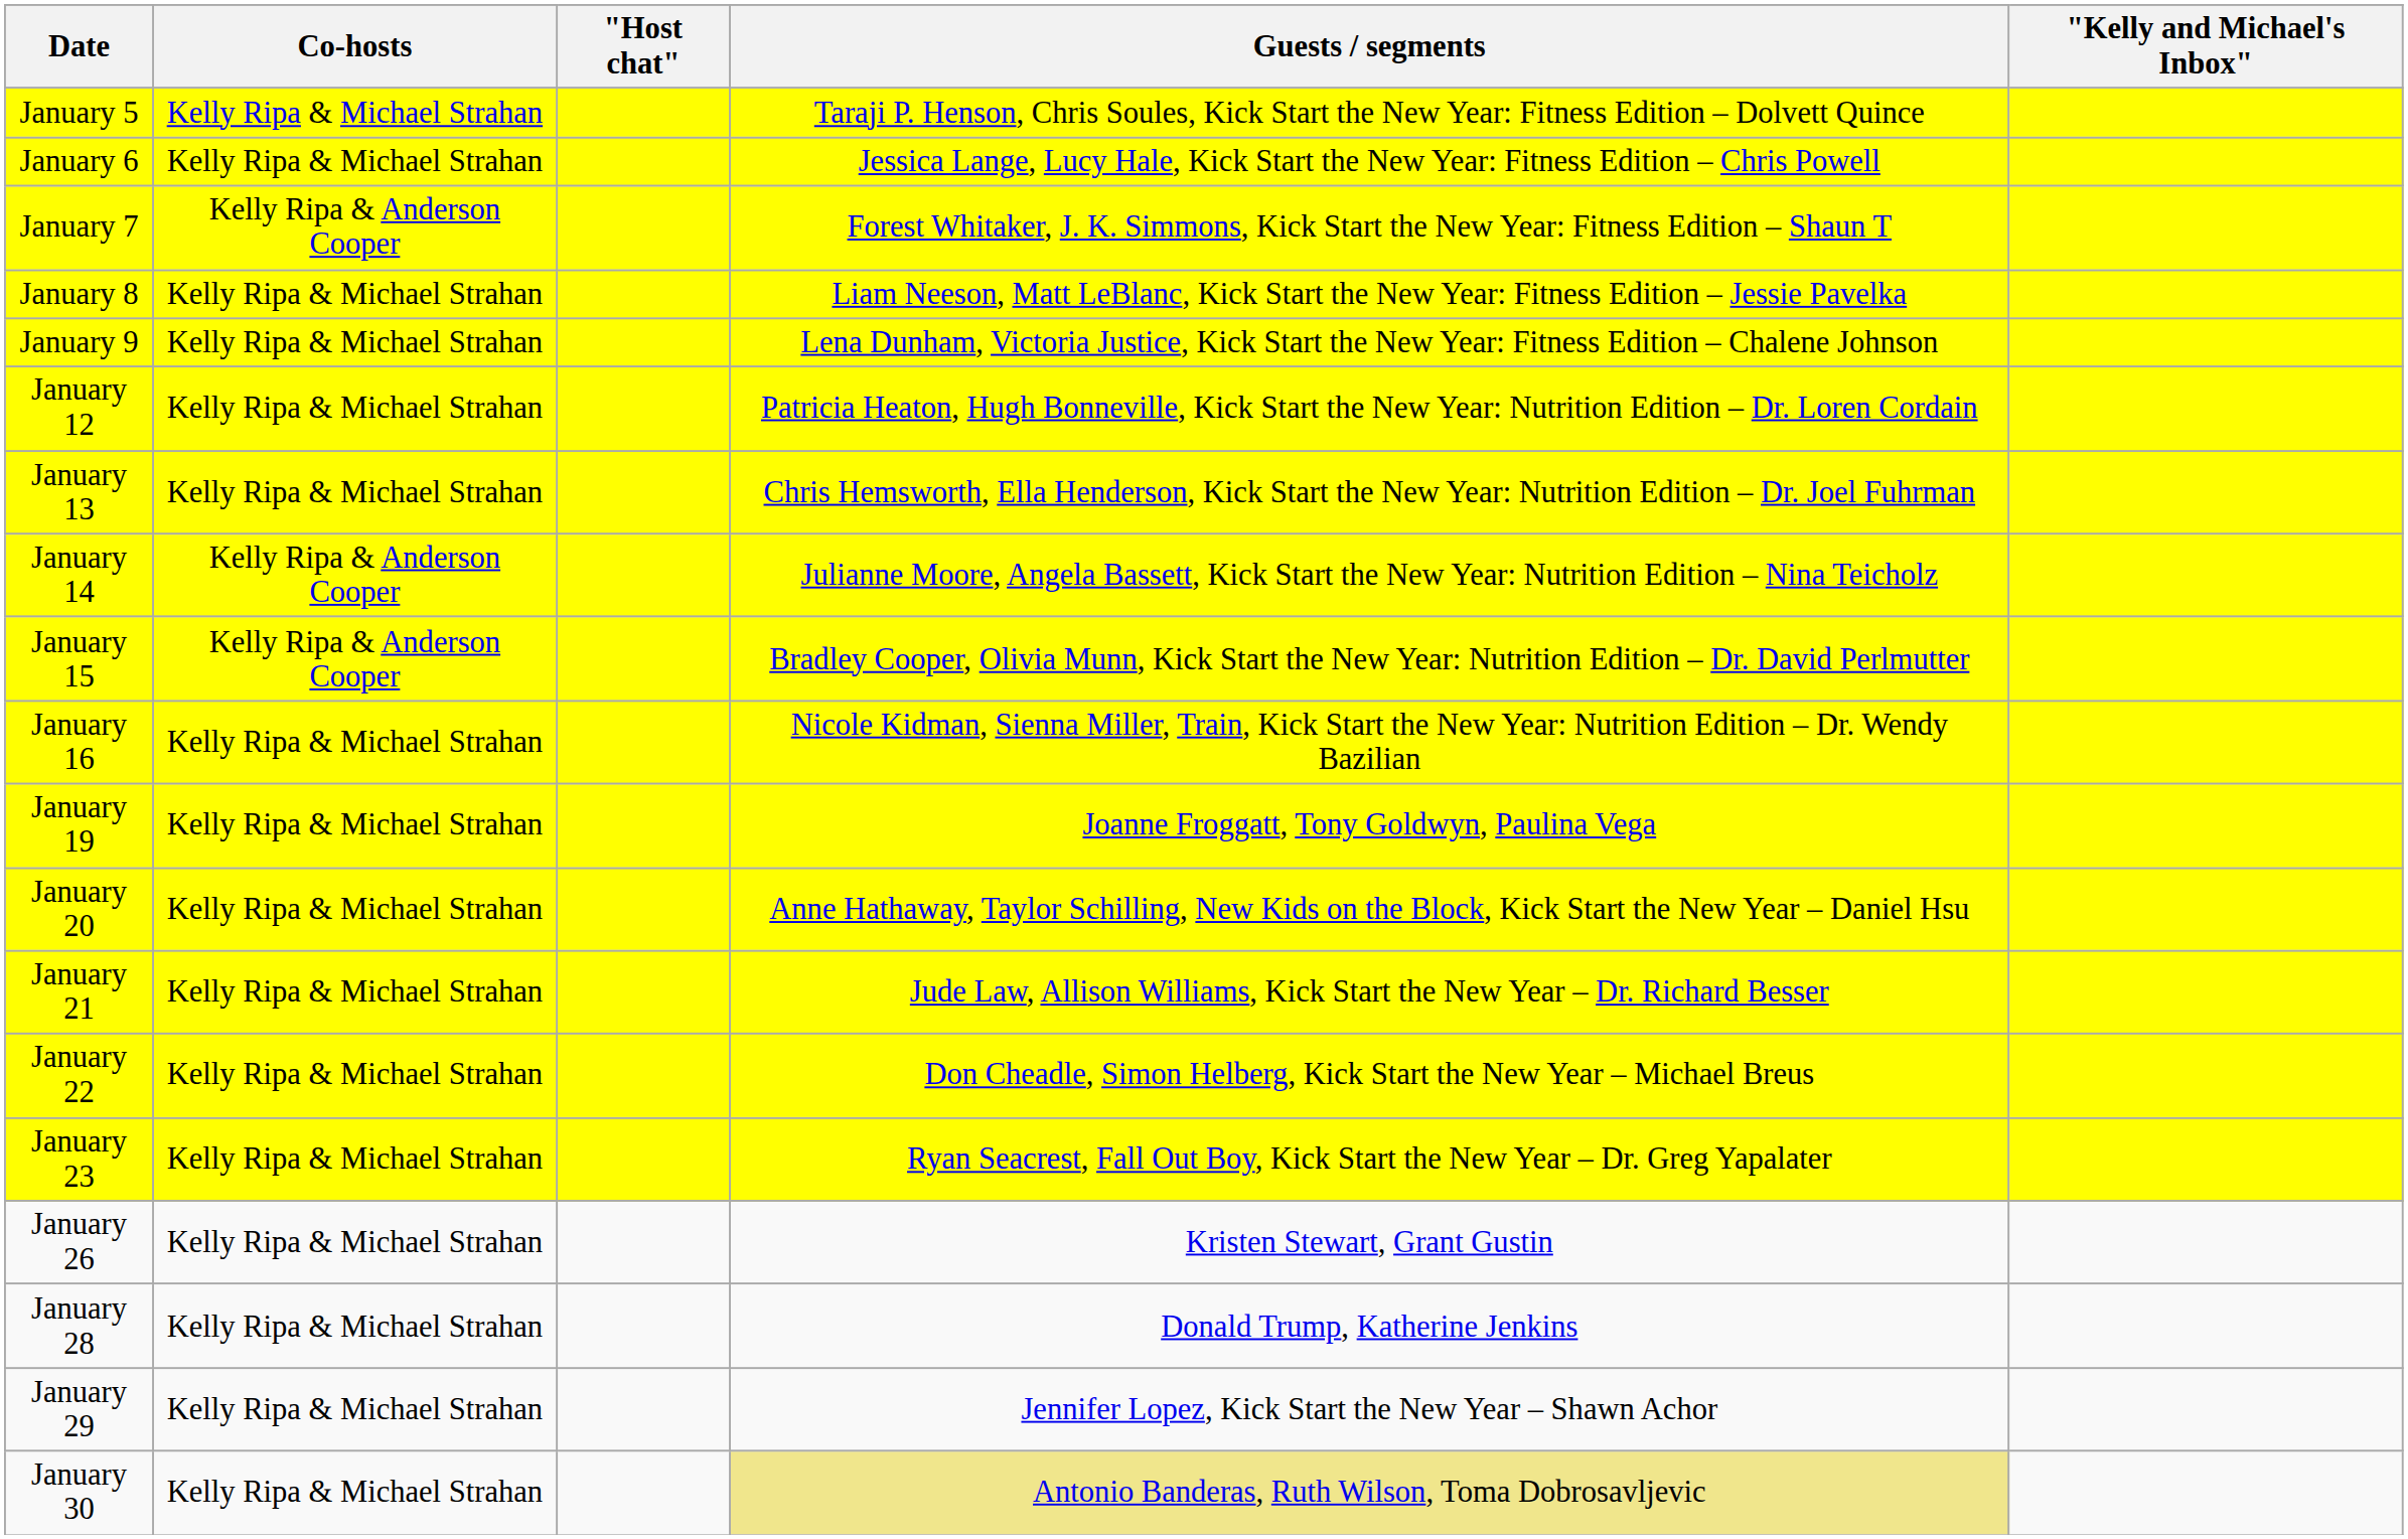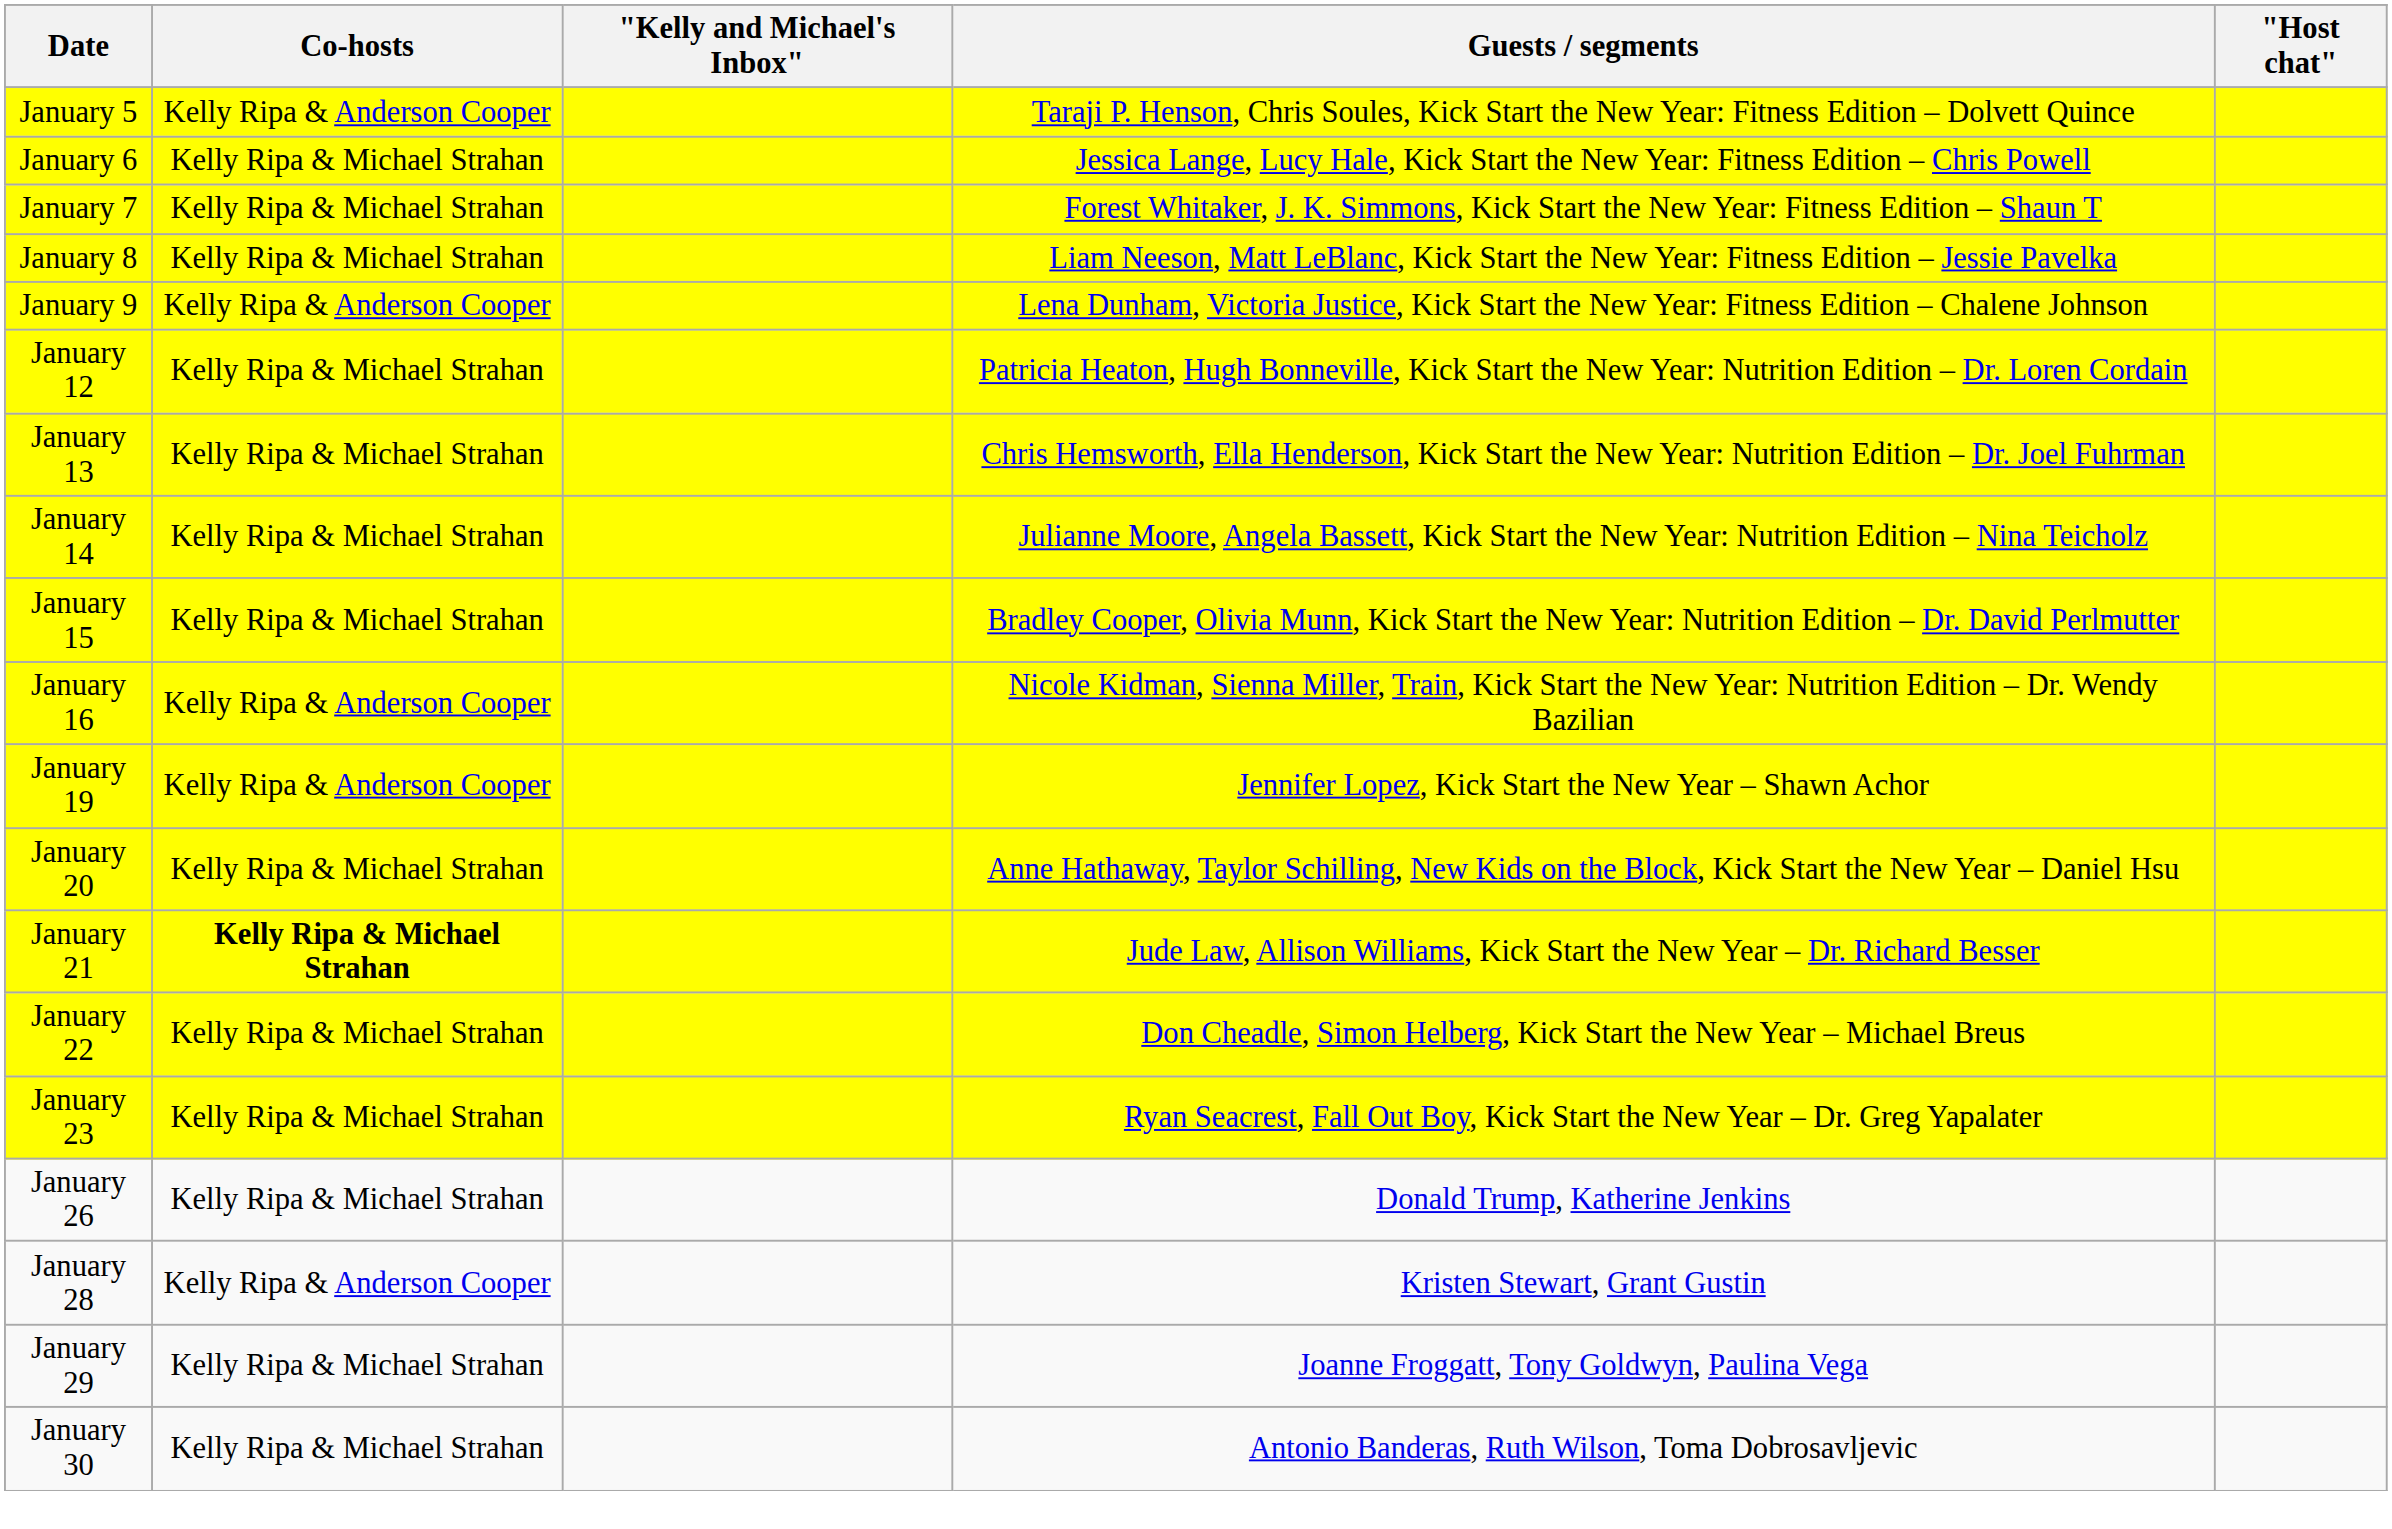columns swapped: "Host chat" <-> "Kelly and Michael's Inbox"
January 5 | Co-hosts: Kelly Ripa & Michael Strahan -> Kelly Ripa & Anderson Cooper
January 7 | Co-hosts: Kelly Ripa & Anderson Cooper -> Kelly Ripa & Michael Strahan
January 9 | Co-hosts: Kelly Ripa & Michael Strahan -> Kelly Ripa & Anderson Cooper
January 14 | Co-hosts: Kelly Ripa & Anderson Cooper -> Kelly Ripa & Michael Strahan
January 15 | Co-hosts: Kelly Ripa & Anderson Cooper -> Kelly Ripa & Michael Strahan
January 16 | Co-hosts: Kelly Ripa & Michael Strahan -> Kelly Ripa & Anderson Cooper
January 19 | Co-hosts: Kelly Ripa & Michael Strahan -> Kelly Ripa & Anderson Cooper
January 19 | Guests / segments: Joanne Froggatt, Tony Goldwyn, Paulina Vega -> Jennifer Lopez, Kick Start the New Year – Shawn Achor
January 21 | Co-hosts: normal -> bold
January 26 | Guests / segments: Kristen Stewart, Grant Gustin -> Donald Trump, Katherine Jenkins
January 28 | Co-hosts: Kelly Ripa & Michael Strahan -> Kelly Ripa & Anderson Cooper
January 28 | Guests / segments: Donald Trump, Katherine Jenkins -> Kristen Stewart, Grant Gustin
January 29 | Guests / segments: Jennifer Lopez, Kick Start the New Year – Shawn Achor -> Joanne Froggatt, Tony Goldwyn, Paulina Vega
January 30 | Guests / segments: khaki background -> no background
